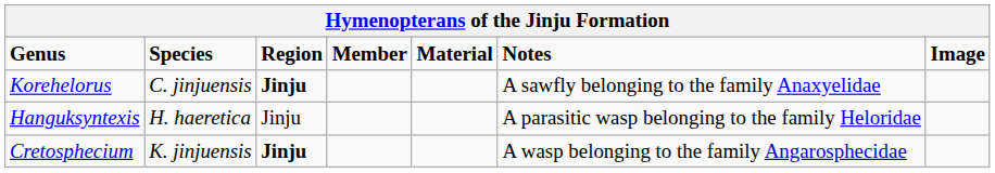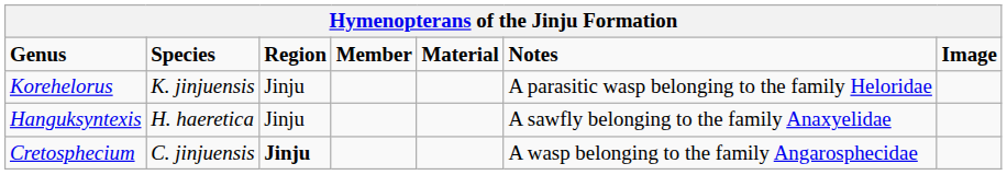Korehelorus | Species: C. jinjuensis -> K. jinjuensis
Korehelorus | Region: bold -> normal
Korehelorus | Notes: A sawfly belonging to the family Anaxyelidae -> A parasitic wasp belonging to the family Heloridae
Hanguksyntexis | Notes: A parasitic wasp belonging to the family Heloridae -> A sawfly belonging to the family Anaxyelidae
Cretosphecium | Species: K. jinjuensis -> C. jinjuensis
